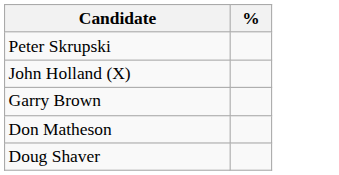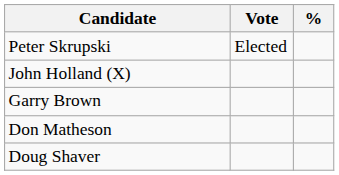+ column: Vote | Elected
